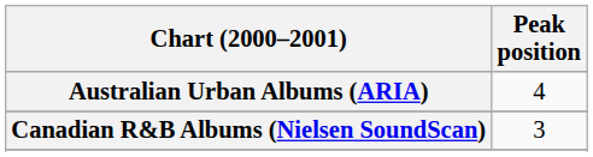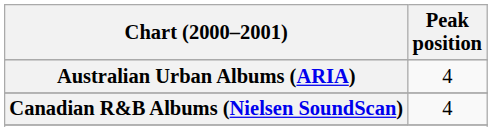Canadian R&B Albums (Nielsen SoundScan) | Peak position: 3 -> 4
